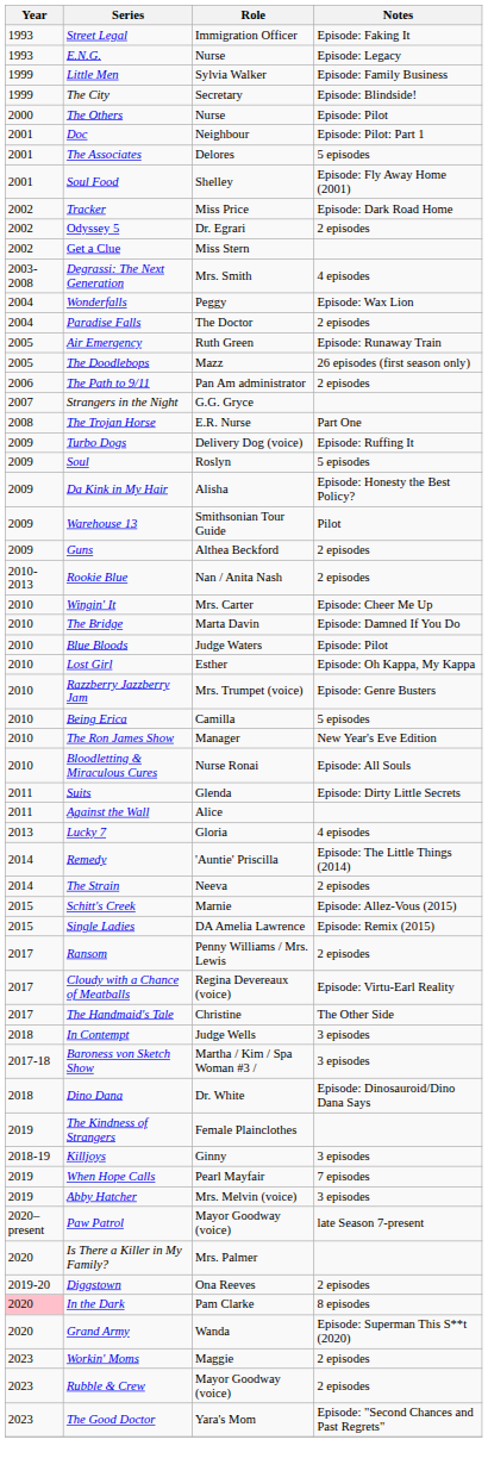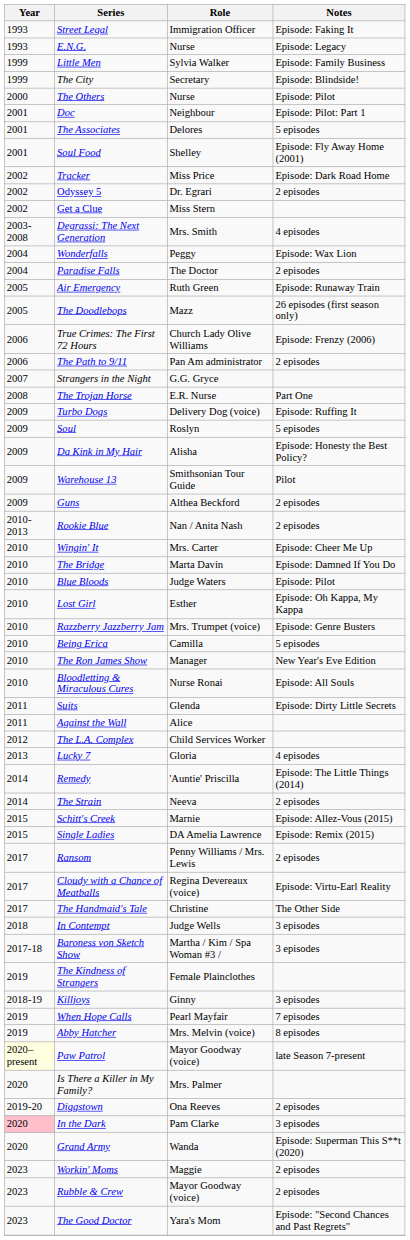+ row: 2006 | True Crimes: The First 72 Hours | Church Lady Olive Williams | Episode: Frenzy (2006)
+ row: 2012 | The L.A. Complex | Child Services Worker
- row: 2018 | Dino Dana | Dr. White | Episode: Dinosauroid/Dino Dana Says
Abby Hatcher | Notes: 3 episodes -> 8 episodes
Paw Patrol | Year: no background -> lightyellow background
In the Dark | Notes: 8 episodes -> 3 episodes
